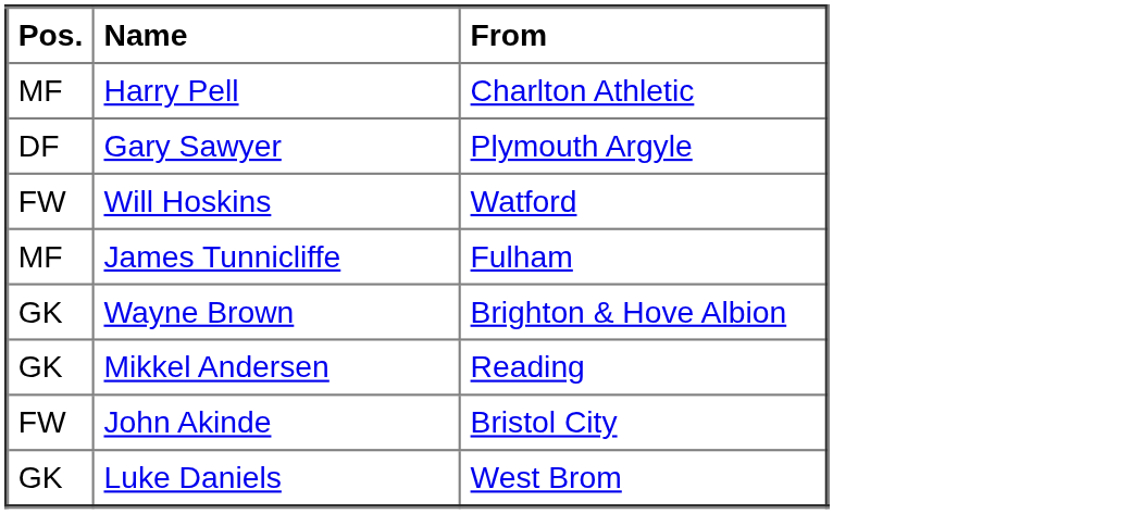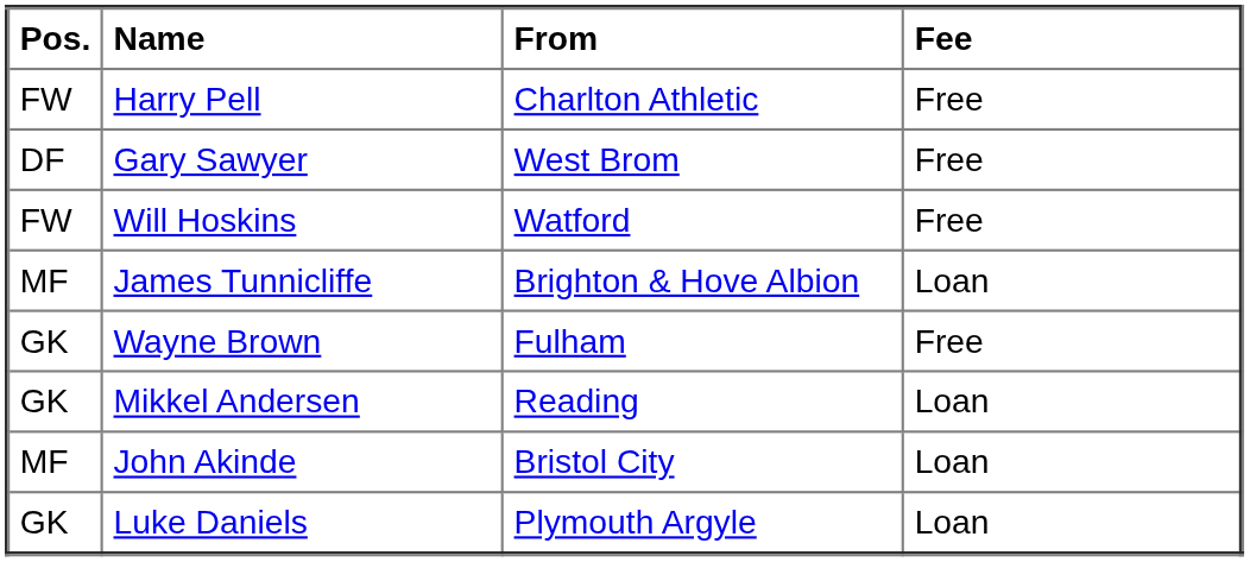+ column: Fee | Free | Free | Free | Loan | Free | Loan | Loan | Loan
Harry Pell | Pos.: MF -> FW
Gary Sawyer | From: Plymouth Argyle -> West Brom
James Tunnicliffe | From: Fulham -> Brighton & Hove Albion
Wayne Brown | From: Brighton & Hove Albion -> Fulham
John Akinde | Pos.: FW -> MF
Luke Daniels | From: West Brom -> Plymouth Argyle
